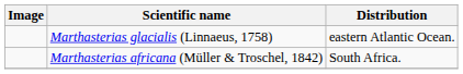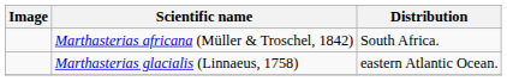rows swapped: Marthasterias africana (Müller & Troschel, 1842) <-> Marthasterias glacialis (Linnaeus, 1758)
